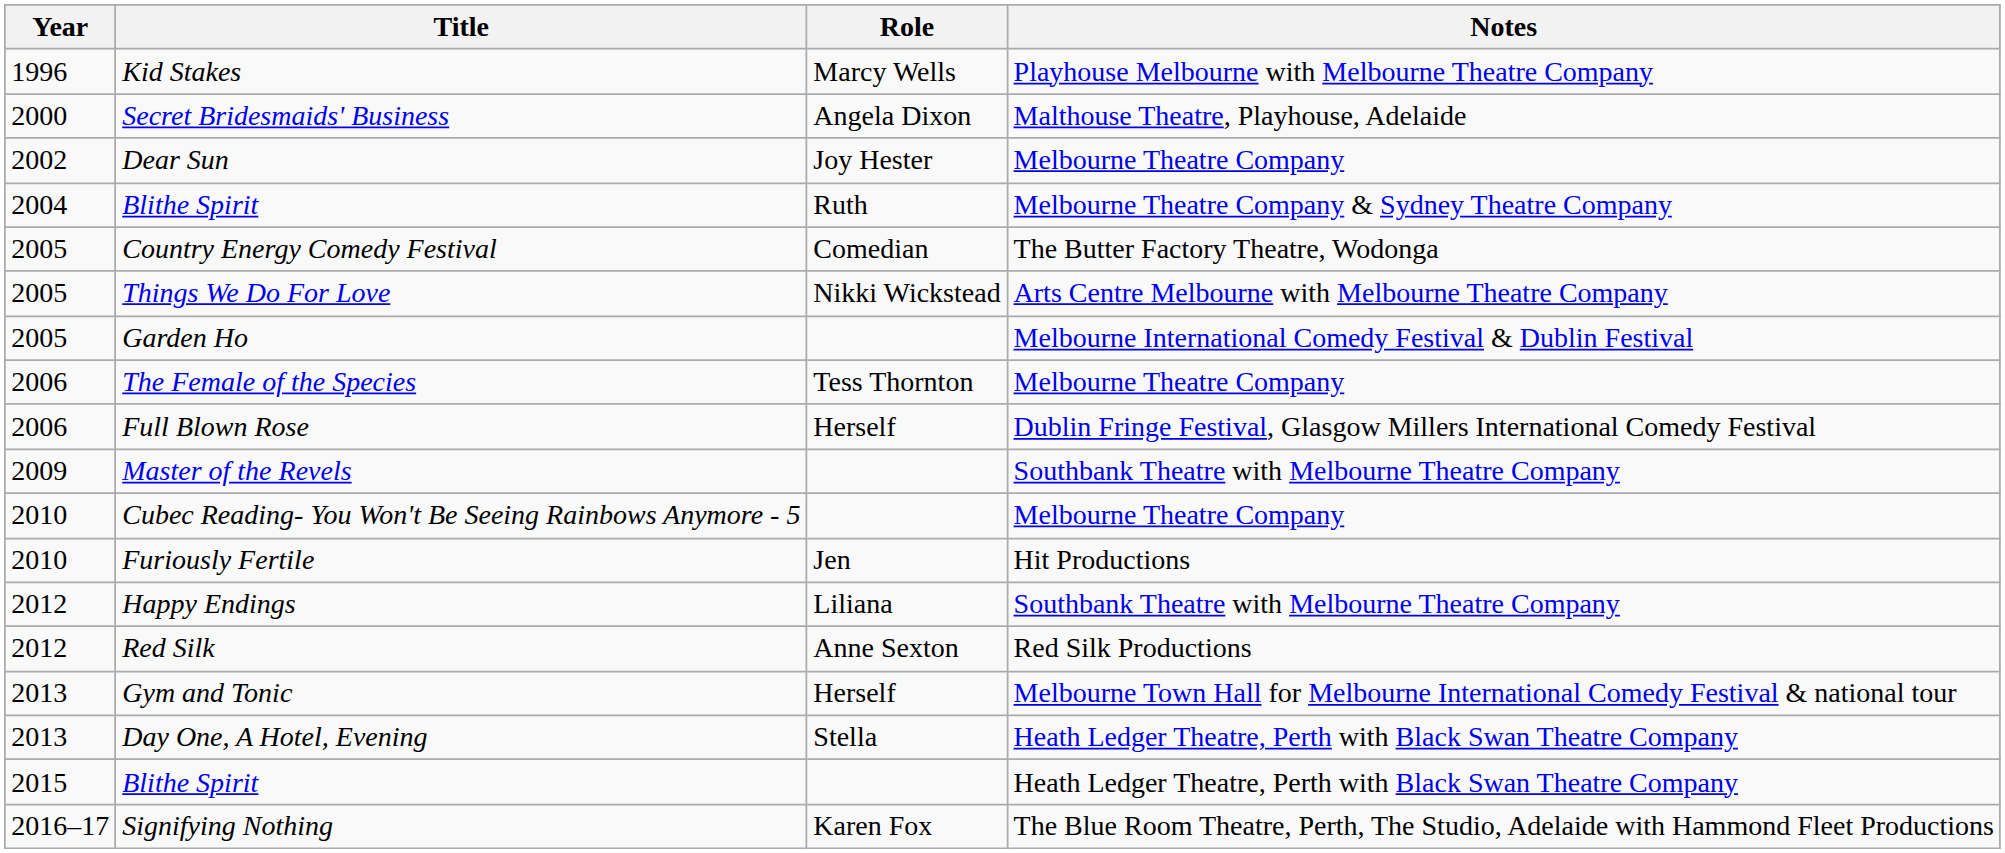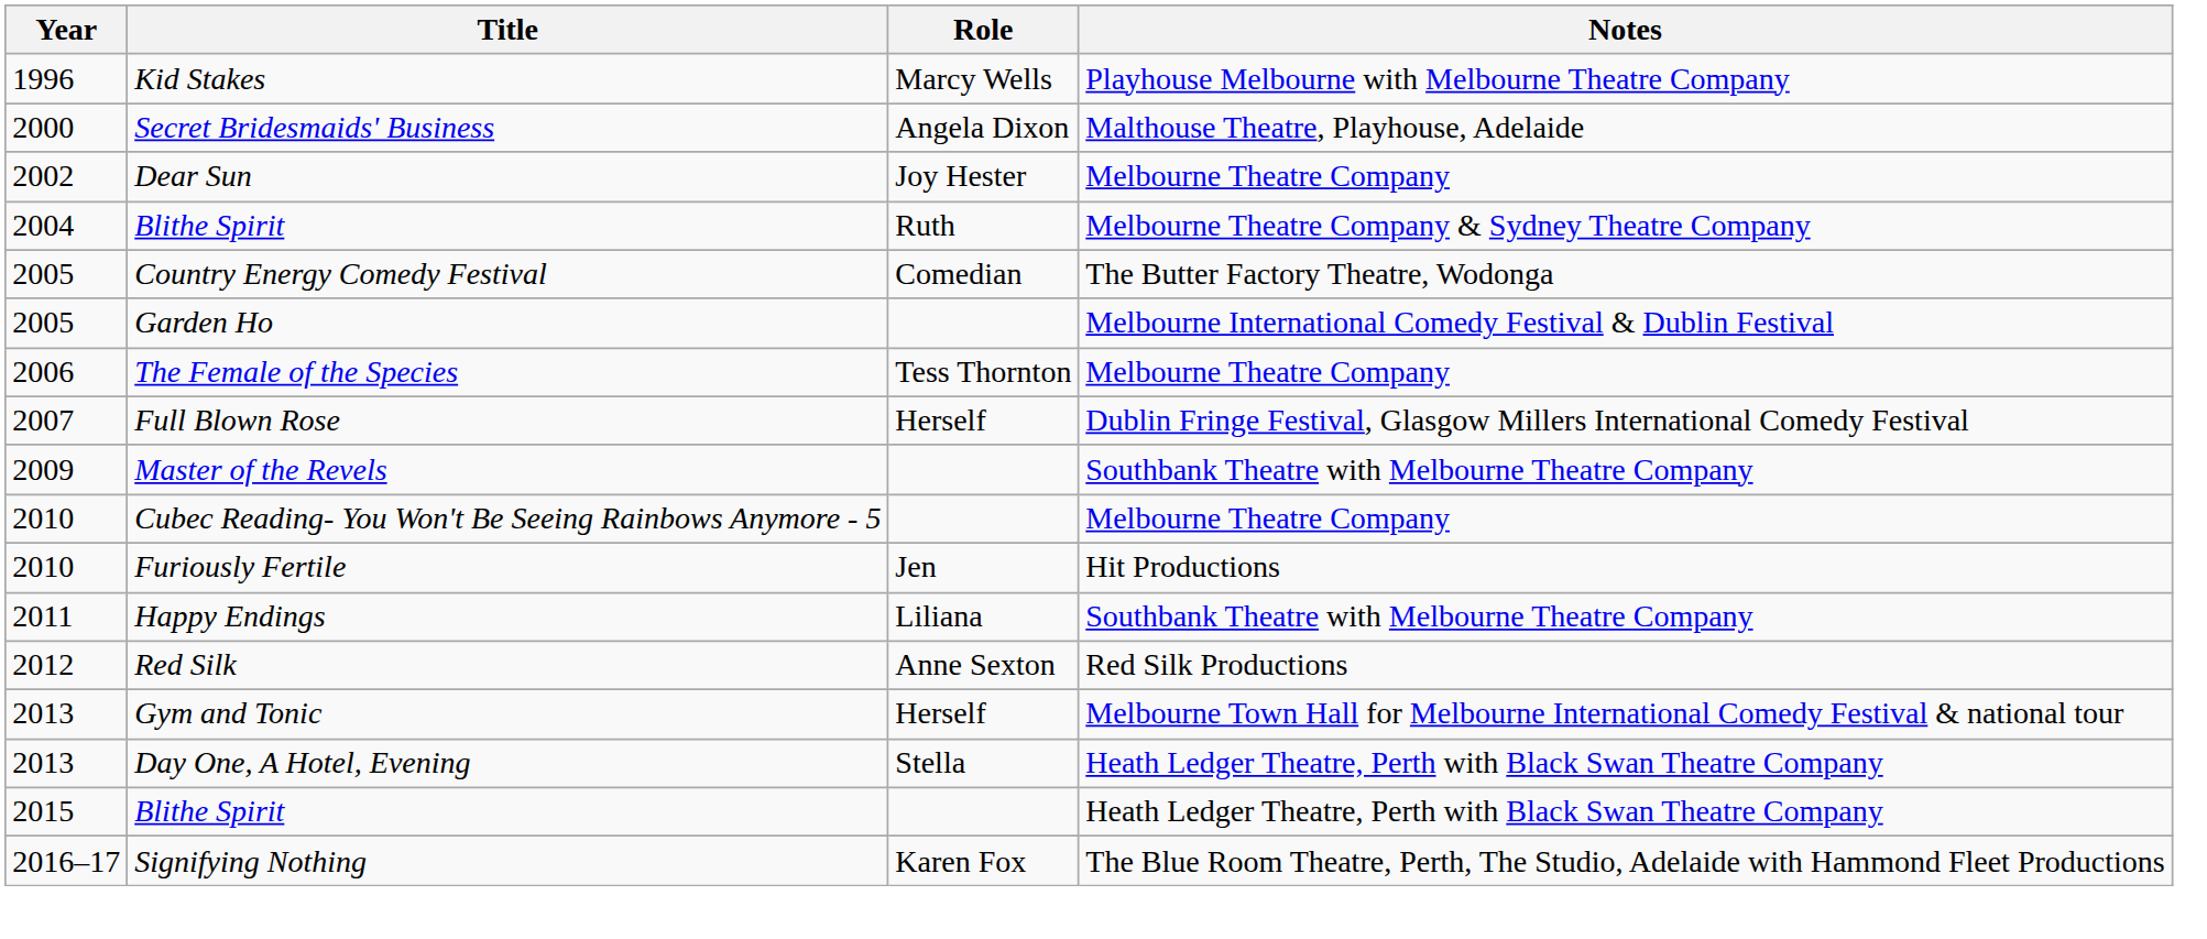- row: 2005 | Things We Do For Love | Nikki Wickstead | Arts Centre Melbourne with Melbourne Theatre Company
Full Blown Rose | Year: 2006 -> 2007
Happy Endings | Year: 2012 -> 2011
